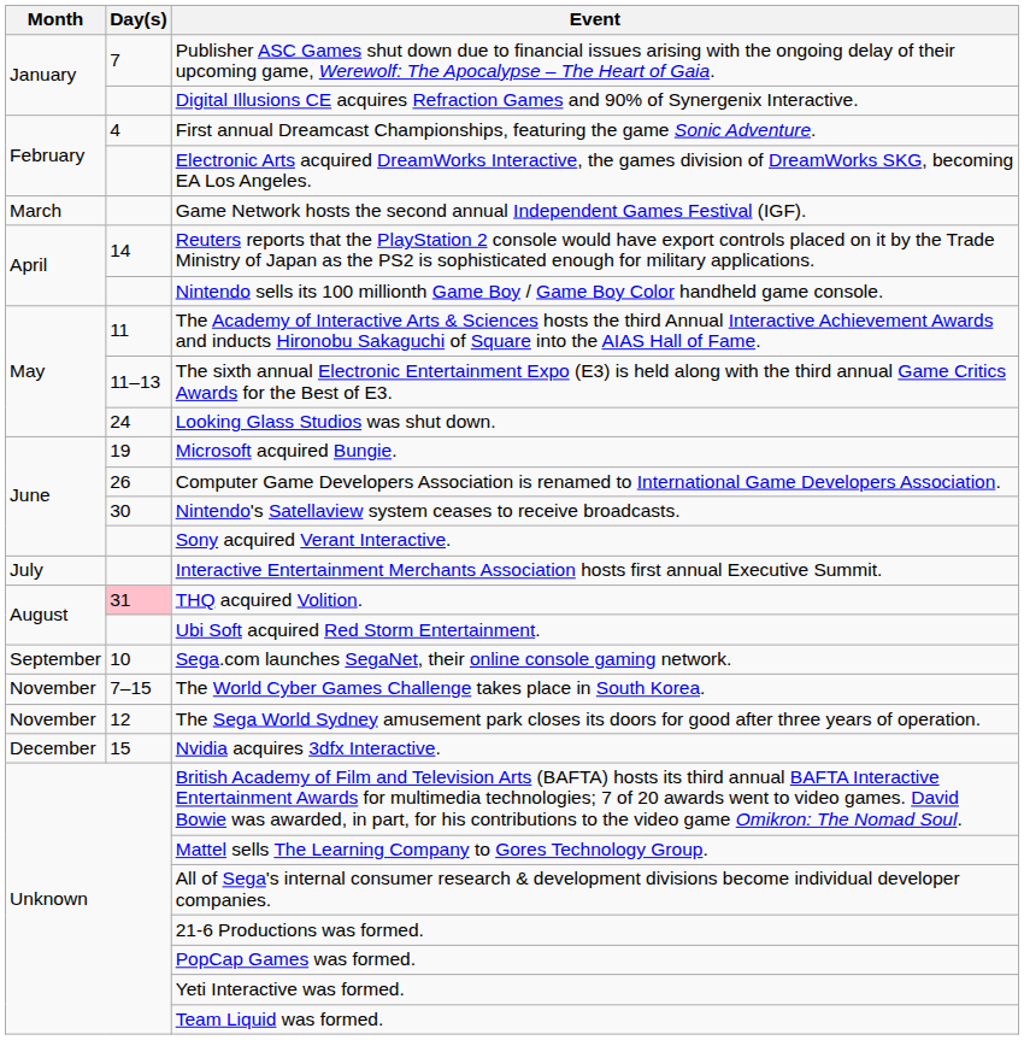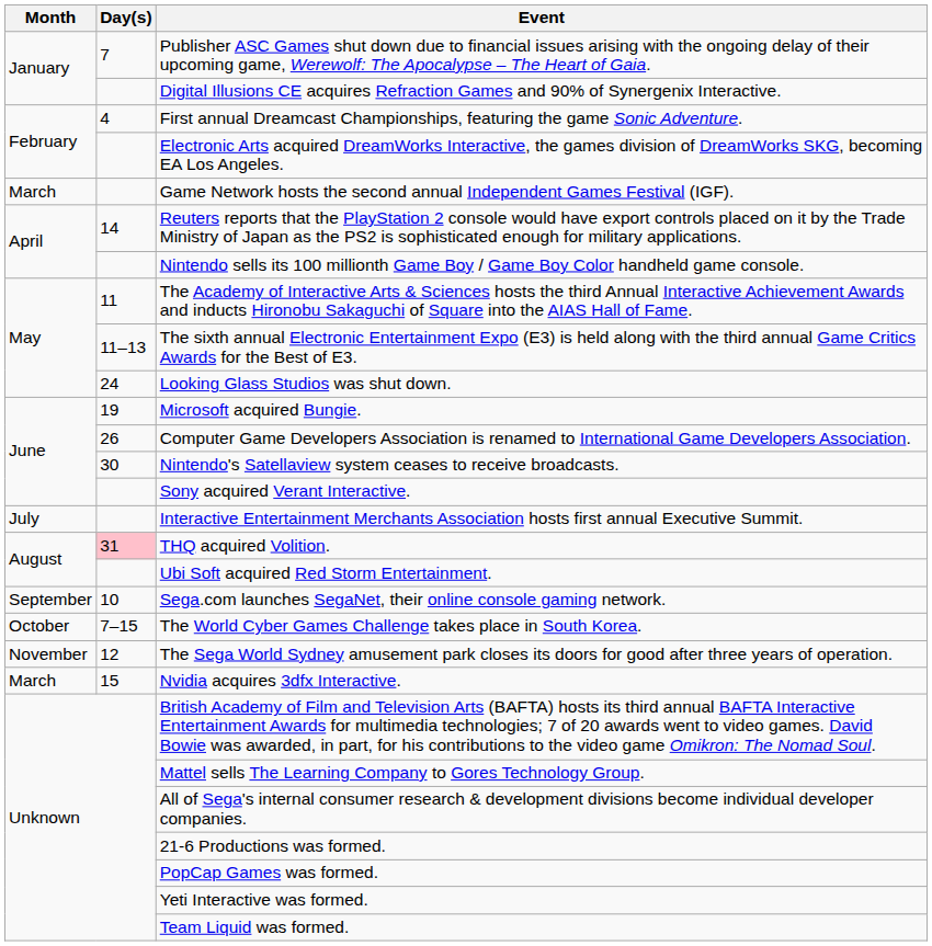The World Cyber Games Challenge takes place in South Korea. | Month: November -> October
Nvidia acquires 3dfx Interactive. | Month: December -> March
